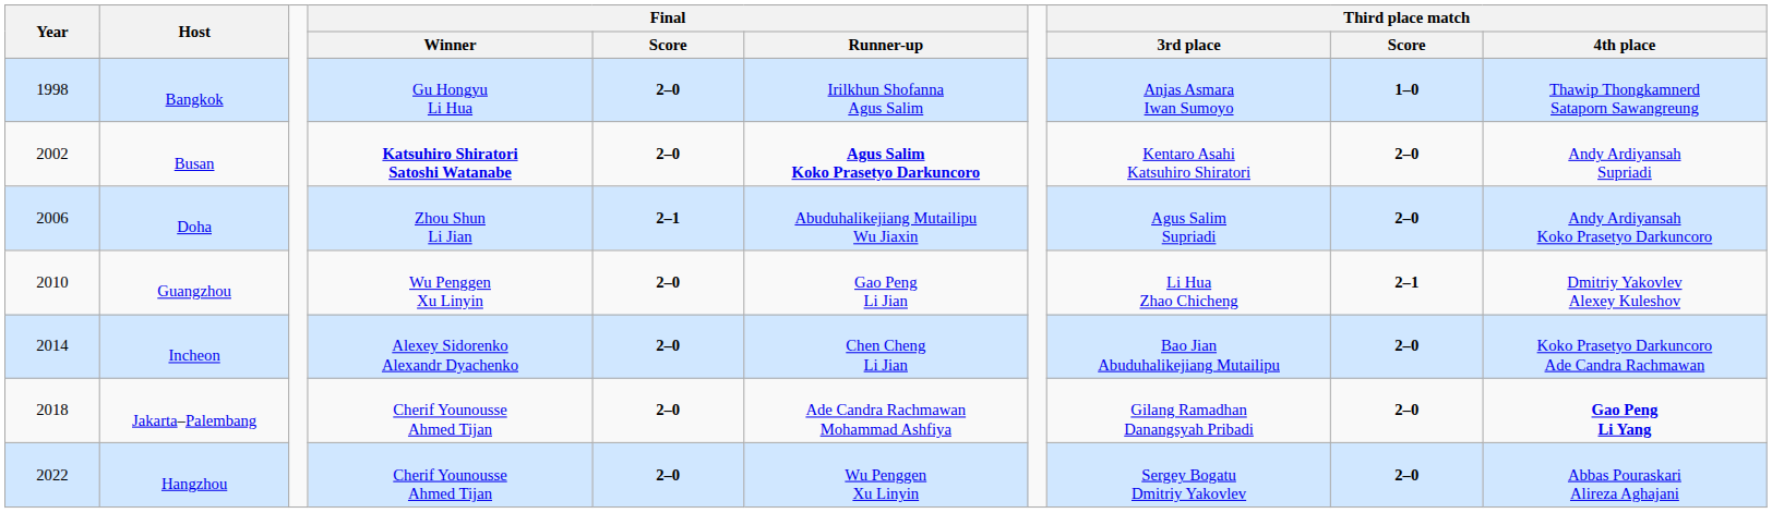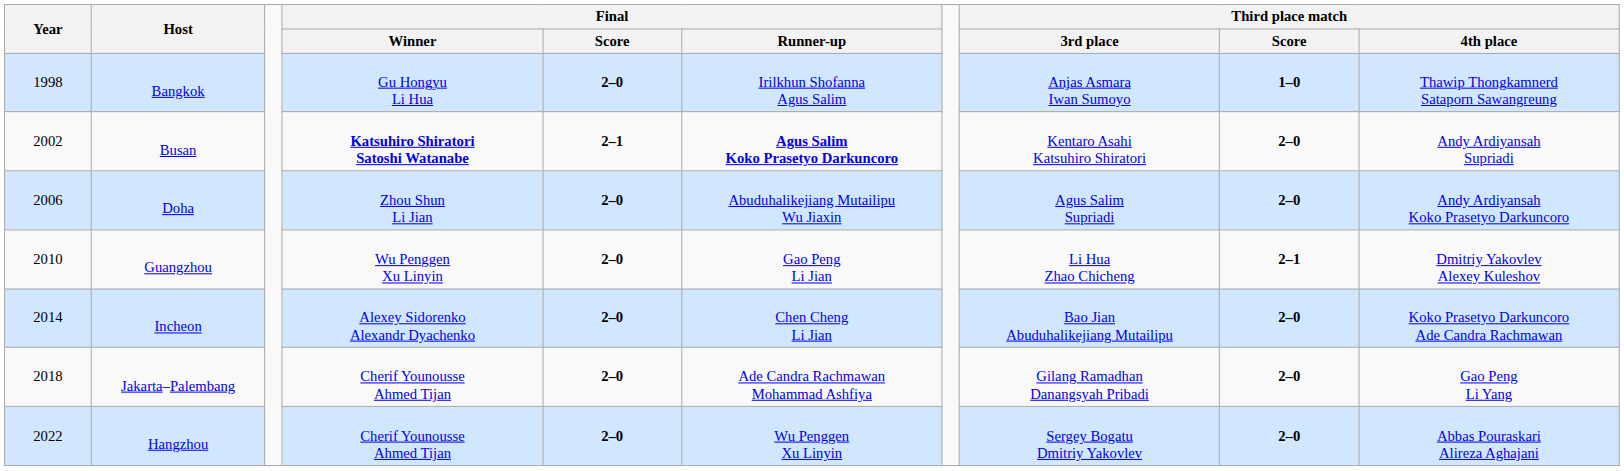Busan | Final / Score: 2–0 -> 2–1
Doha | Final / Score: 2–1 -> 2–0
Jakarta–Palembang | Third place match / 4th place: bold -> normal
